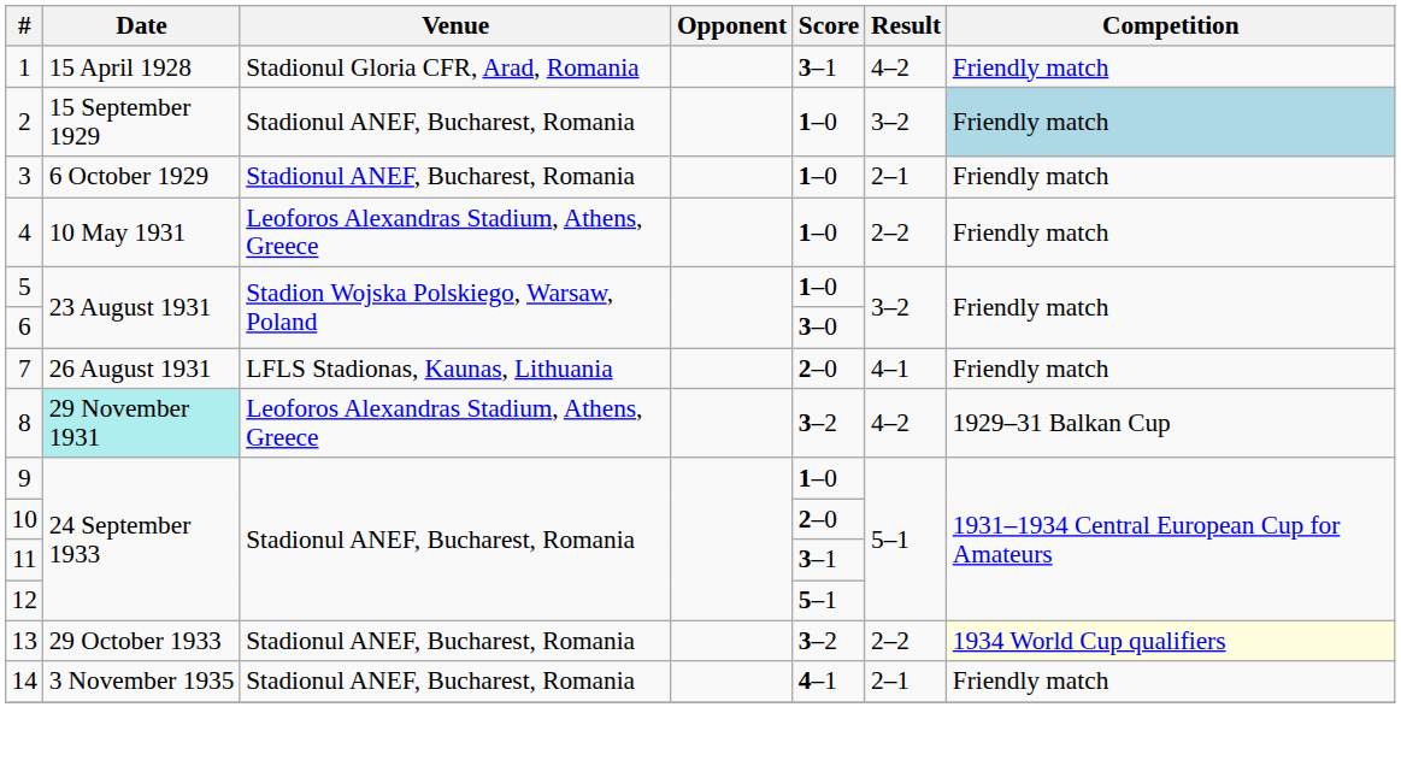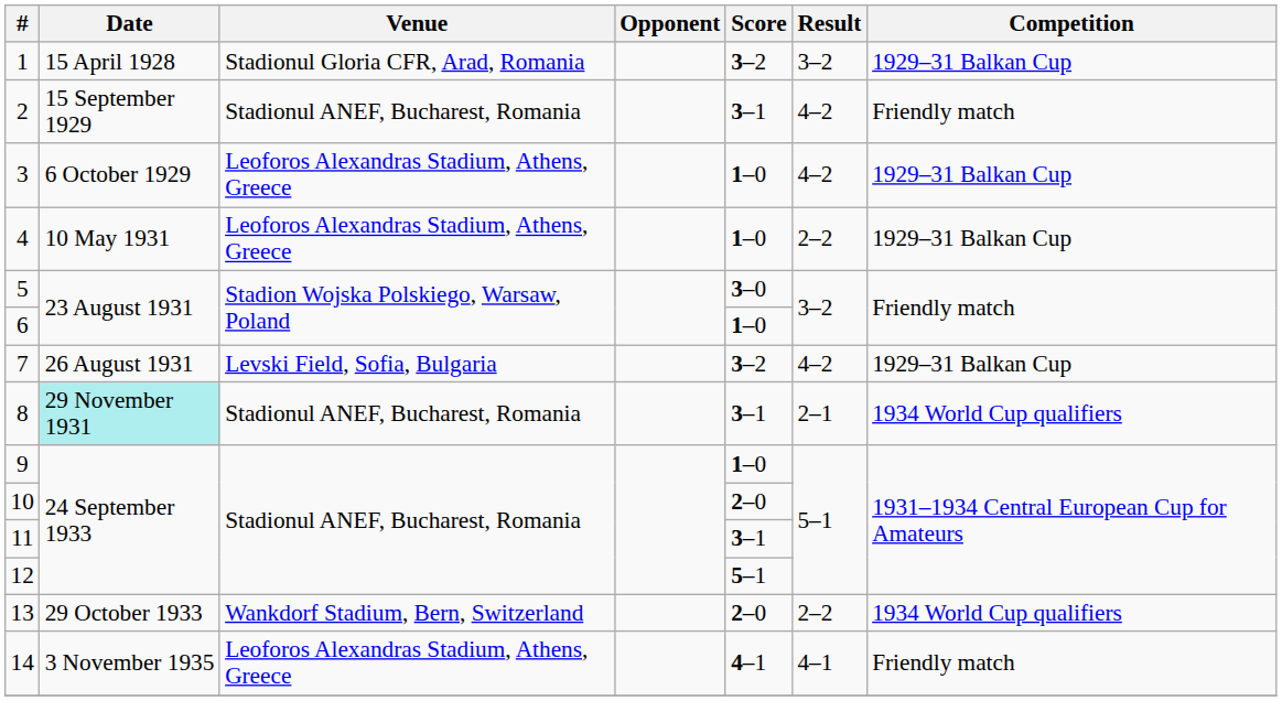1 | Score: 3–1 -> 3–2
1 | Result: 4–2 -> 3–2
1 | Competition: Friendly match -> 1929–31 Balkan Cup
2 | Score: 1–0 -> 3–1
2 | Result: 3–2 -> 4–2
2 | Competition: lightblue background -> no background
3 | Venue: Stadionul ANEF, Bucharest, Romania -> Leoforos Alexandras Stadium, Athens, Greece
3 | Result: 2–1 -> 4–2
3 | Competition: Friendly match -> 1929–31 Balkan Cup
4 | Competition: Friendly match -> 1929–31 Balkan Cup
5 | Score: 1–0 -> 3–0
6 | Score: 3–0 -> 1–0
7 | Venue: LFLS Stadionas, Kaunas, Lithuania -> Levski Field, Sofia, Bulgaria
7 | Score: 2–0 -> 3–2
7 | Result: 4–1 -> 4–2
7 | Competition: Friendly match -> 1929–31 Balkan Cup
8 | Venue: Leoforos Alexandras Stadium, Athens, Greece -> Stadionul ANEF, Bucharest, Romania
8 | Score: 3–2 -> 3–1
8 | Result: 4–2 -> 2–1
8 | Competition: 1929–31 Balkan Cup -> 1934 World Cup qualifiers
13 | Venue: Stadionul ANEF, Bucharest, Romania -> Wankdorf Stadium, Bern, Switzerland
13 | Score: 3–2 -> 2–0
13 | Competition: lightyellow background -> no background
14 | Venue: Stadionul ANEF, Bucharest, Romania -> Leoforos Alexandras Stadium, Athens, Greece
14 | Result: 2–1 -> 4–1
